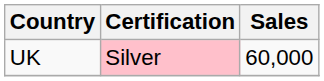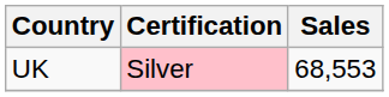UK | Sales: 60,000 -> 68,553
